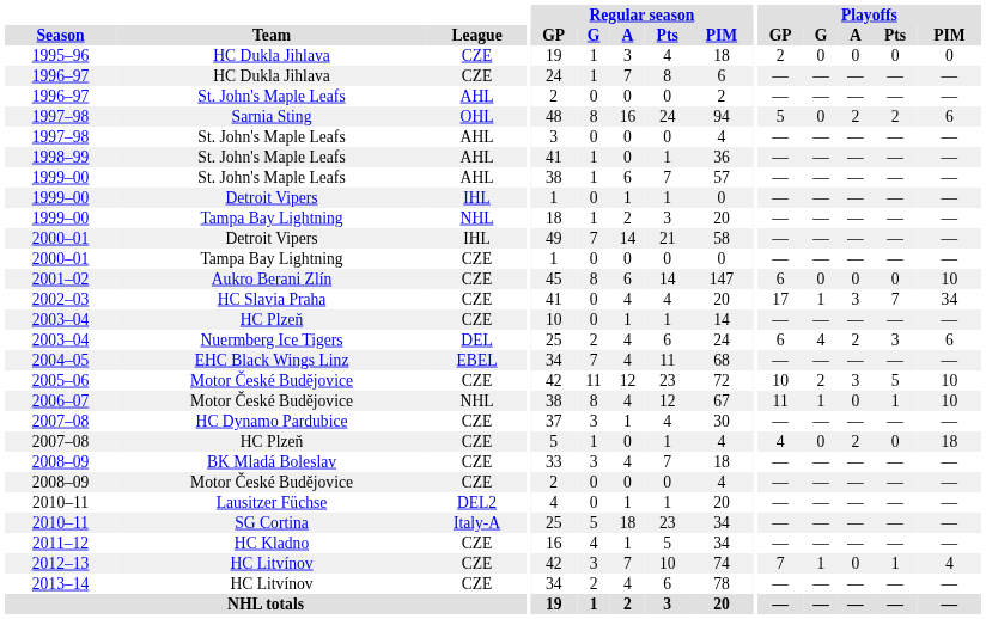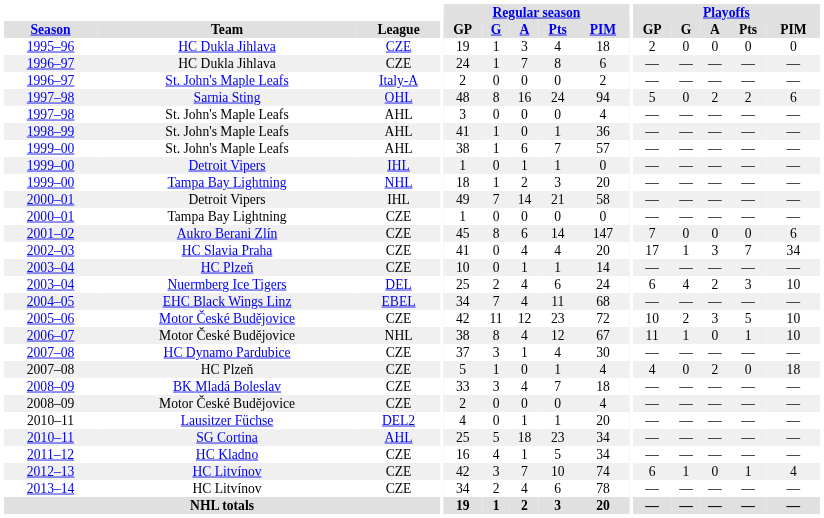1996–97 / St. John's Maple Leafs | League: AHL -> Italy-A
2001–02 | Playoffs / GP: 6 -> 7
2001–02 | Playoffs / PIM: 10 -> 6
2003–04 / Nuermberg Ice Tigers | Playoffs / PIM: 6 -> 10
2010–11 / SG Cortina | League: Italy-A -> AHL
2012–13 | Playoffs / GP: 7 -> 6
